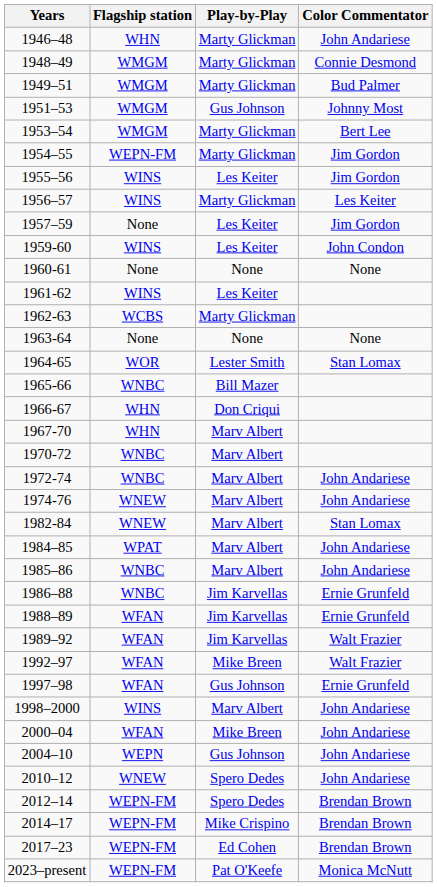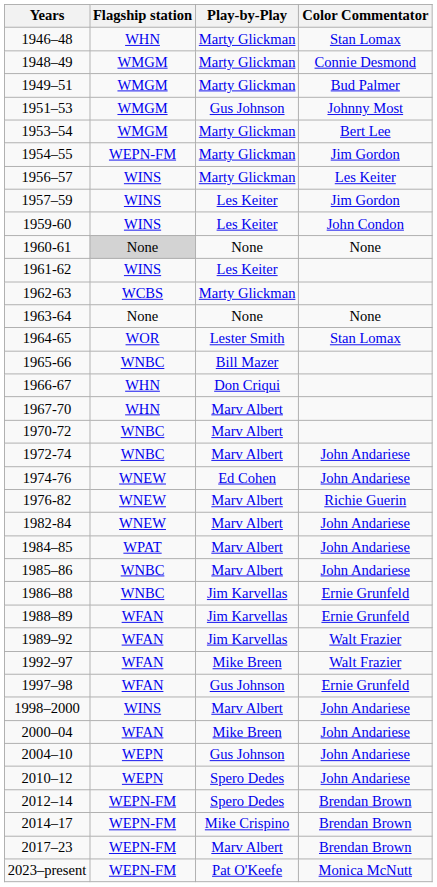1946–48 | Color Commentator: John Andariese -> Stan Lomax
- row: 1955–56 | WINS | Les Keiter | Jim Gordon
1957–59 | Flagship station: None -> WINS
1960-61 | Flagship station: no background -> lightgrey background
1974-76 | Play-by-Play: Marv Albert -> Ed Cohen
+ row: 1976-82 | WNEW | Marv Albert | Richie Guerin
1982-84 | Color Commentator: Stan Lomax -> John Andariese
2010–12 | Flagship station: WNEW -> WEPN
2017–23 | Play-by-Play: Ed Cohen -> Marv Albert
